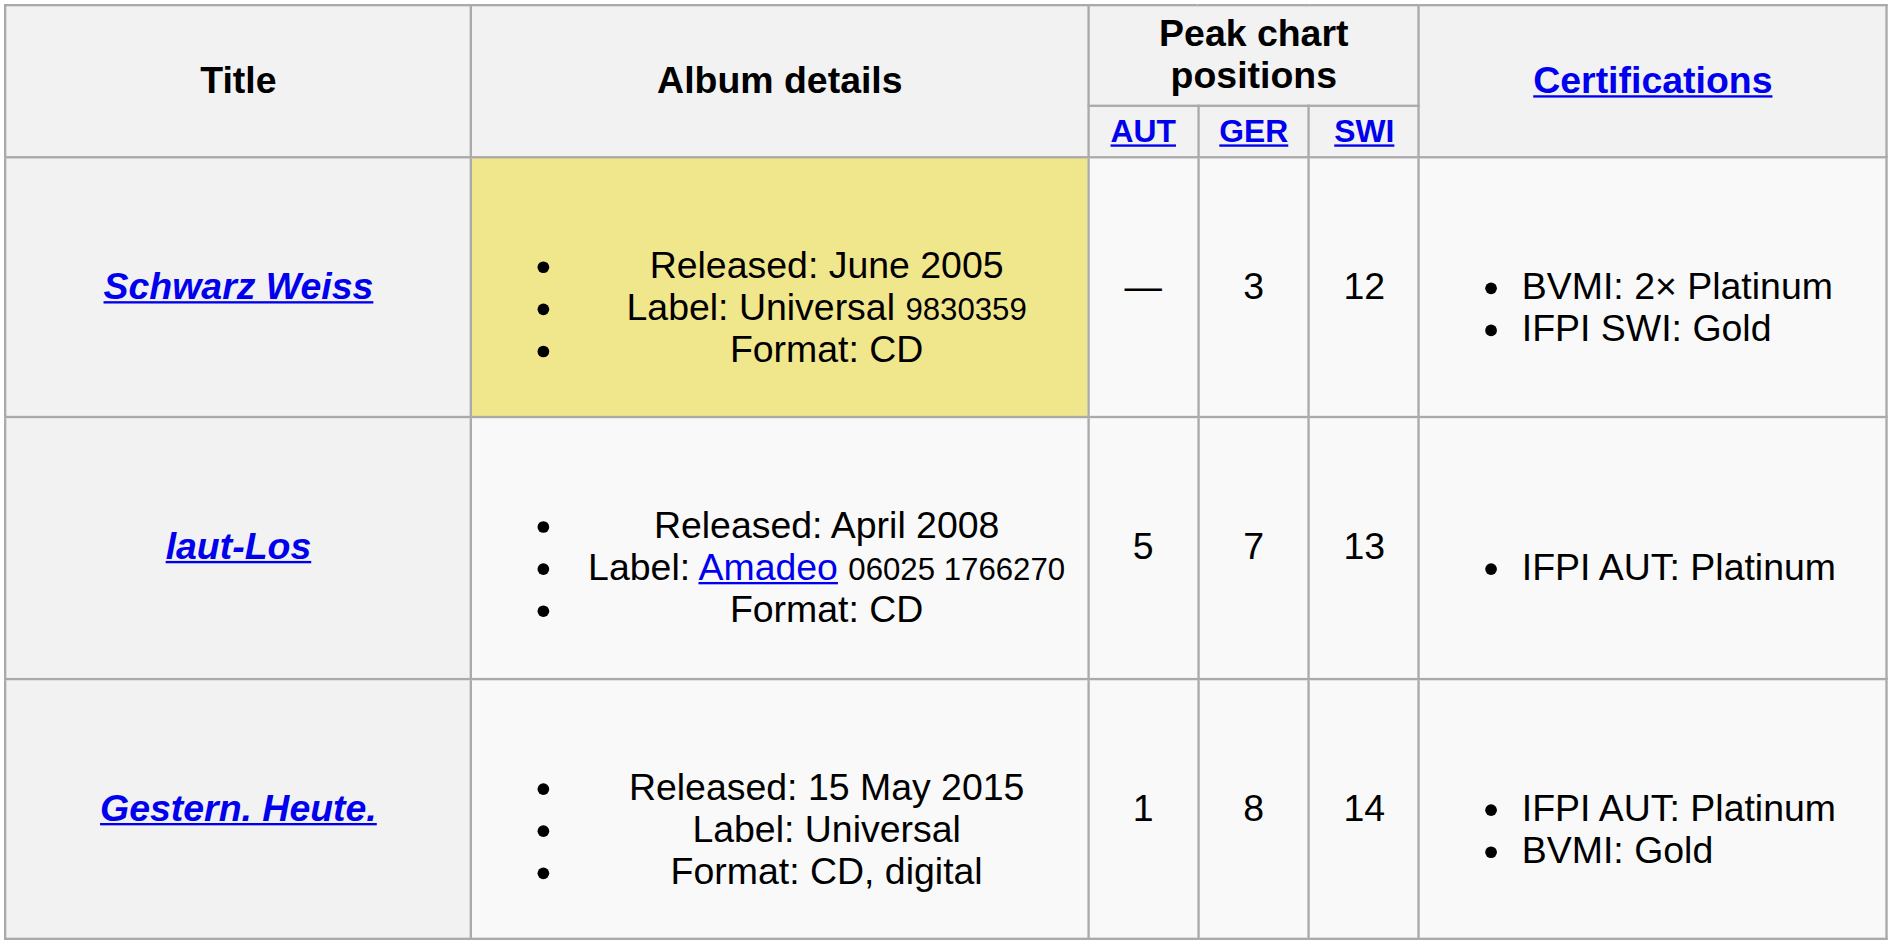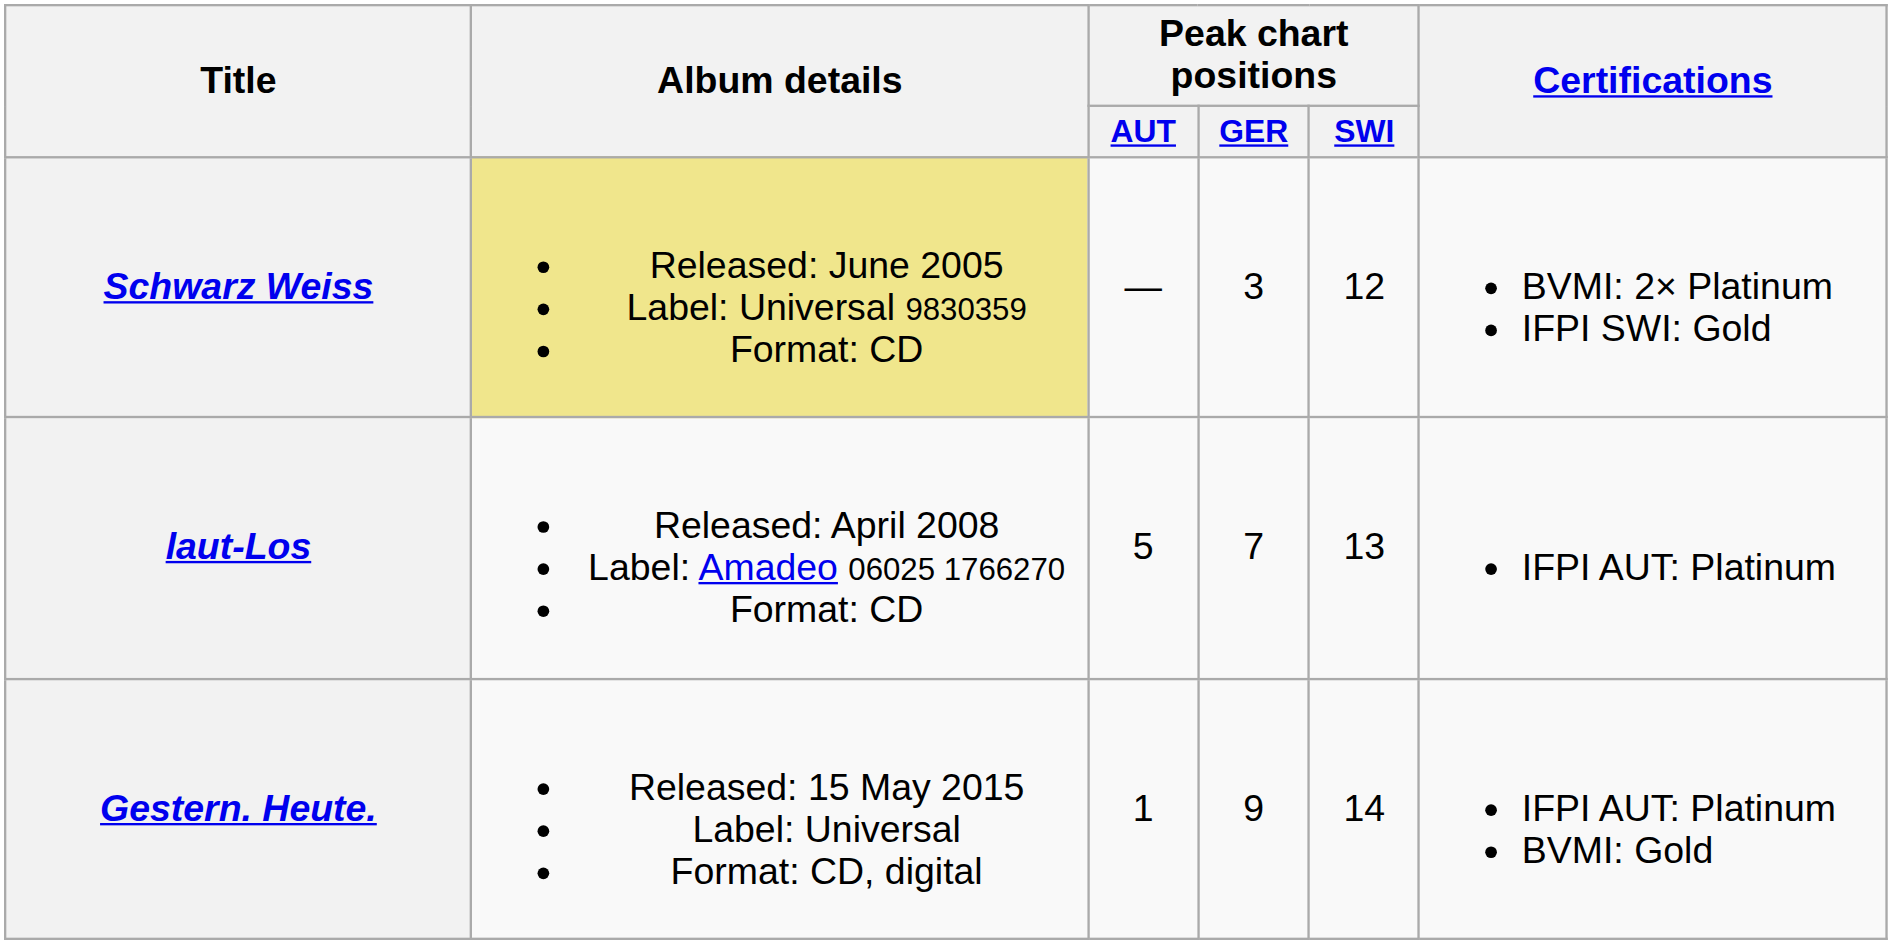Gestern. Heute. | Peak chart positions / GER: 8 -> 9
